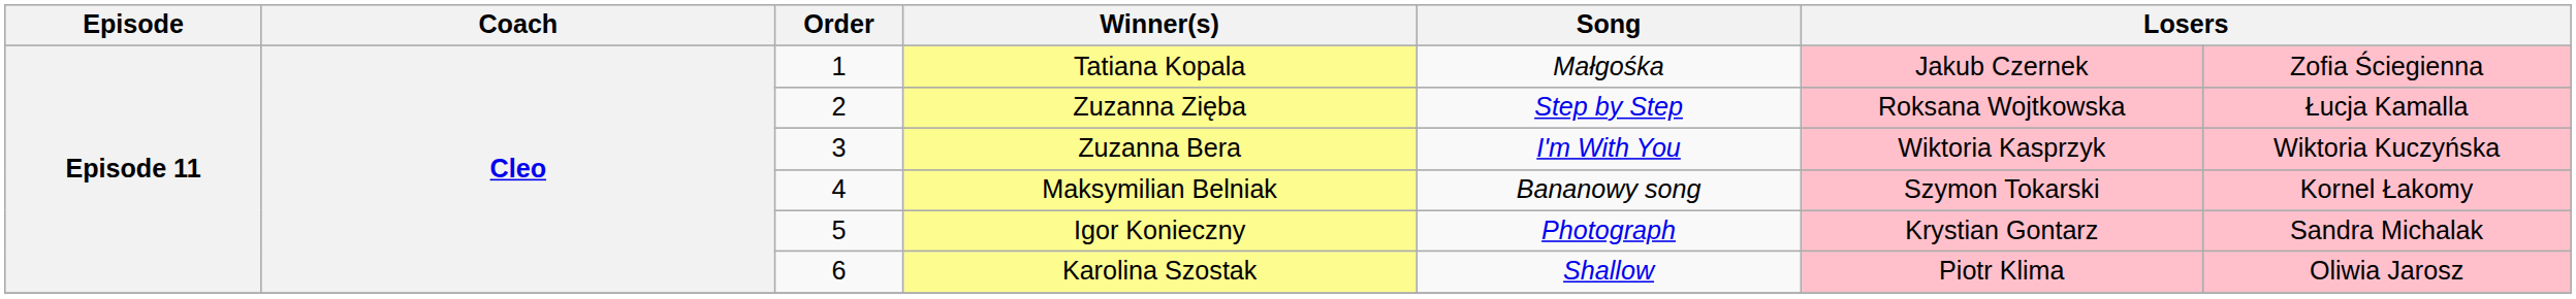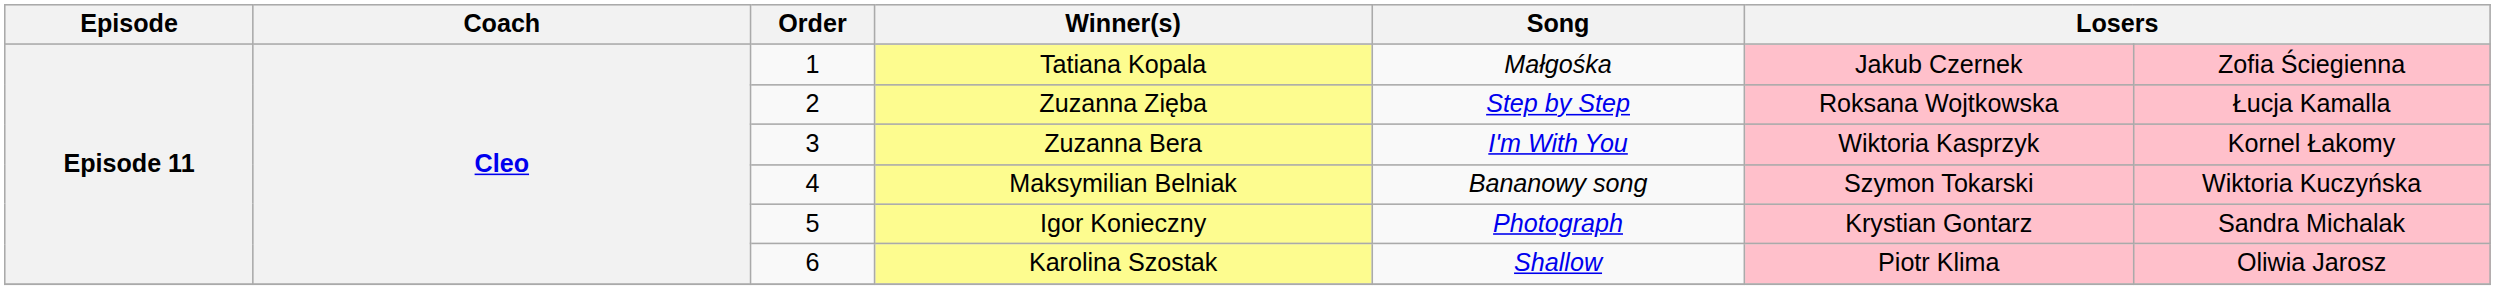Zuzanna Bera | column 7: Wiktoria Kuczyńska -> Kornel Łakomy
Maksymilian Belniak | column 7: Kornel Łakomy -> Wiktoria Kuczyńska
